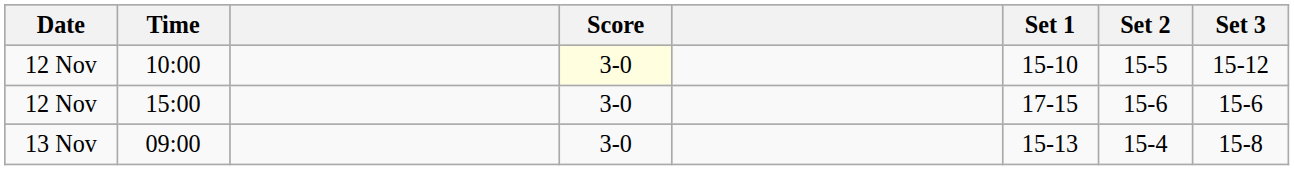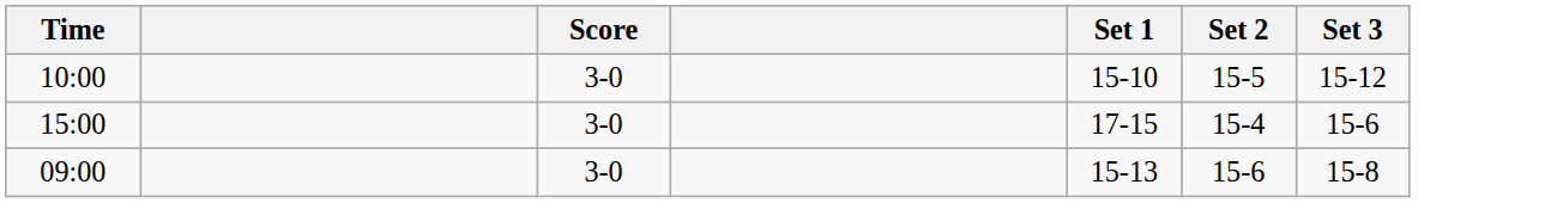- column: Date | 12 Nov | 12 Nov | 13 Nov
10:00 | Score: lightyellow background -> no background
15:00 | Set 2: 15-6 -> 15-4
09:00 | Set 2: 15-4 -> 15-6
